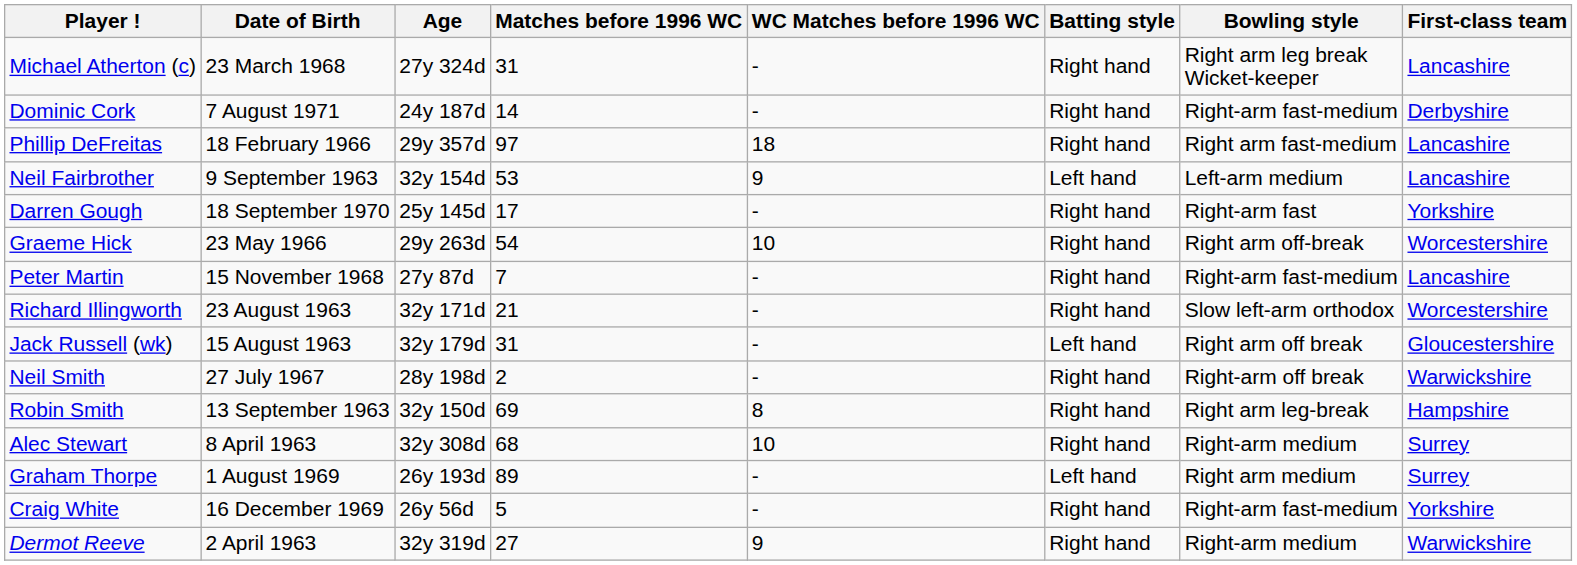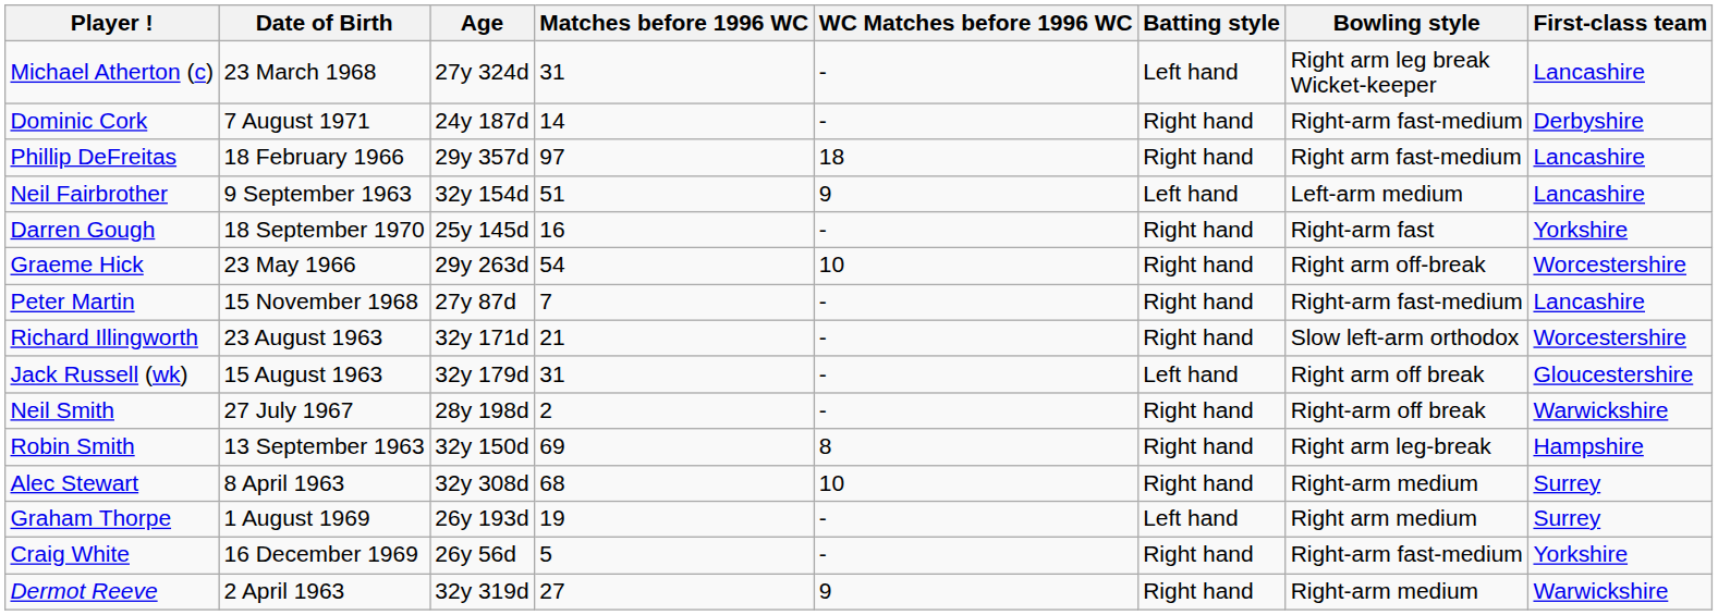Michael Atherton (c) | Batting style: Right hand -> Left hand
Neil Fairbrother | Matches before 1996 WC: 53 -> 51
Darren Gough | Matches before 1996 WC: 17 -> 16
Graham Thorpe | Matches before 1996 WC: 89 -> 19
